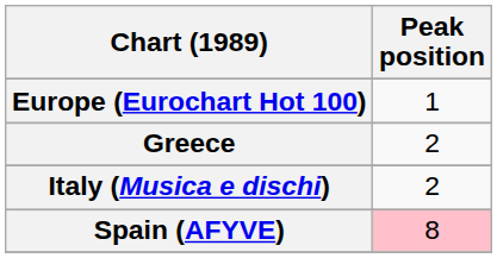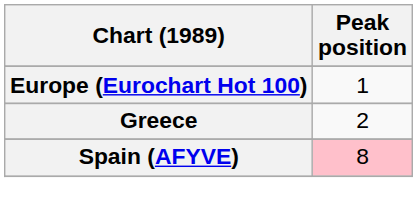- row: Italy (Musica e dischi) | 2
